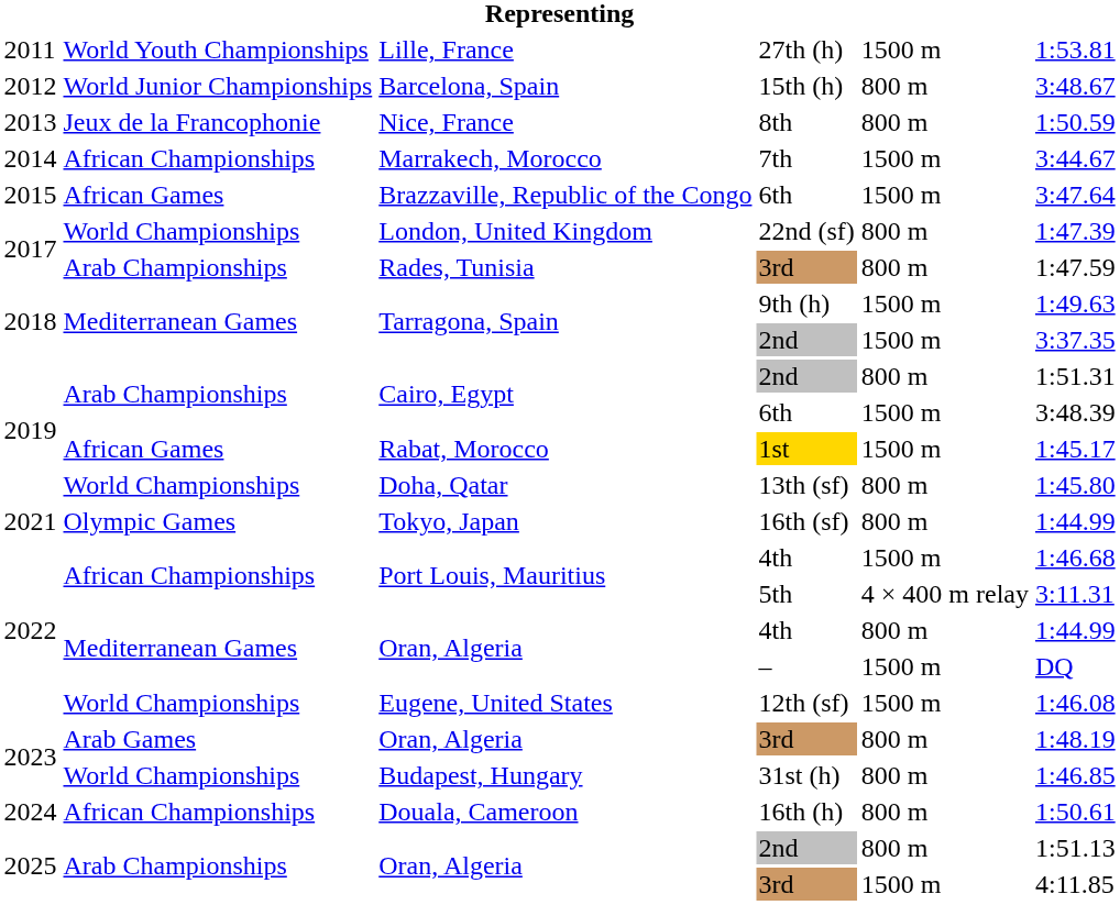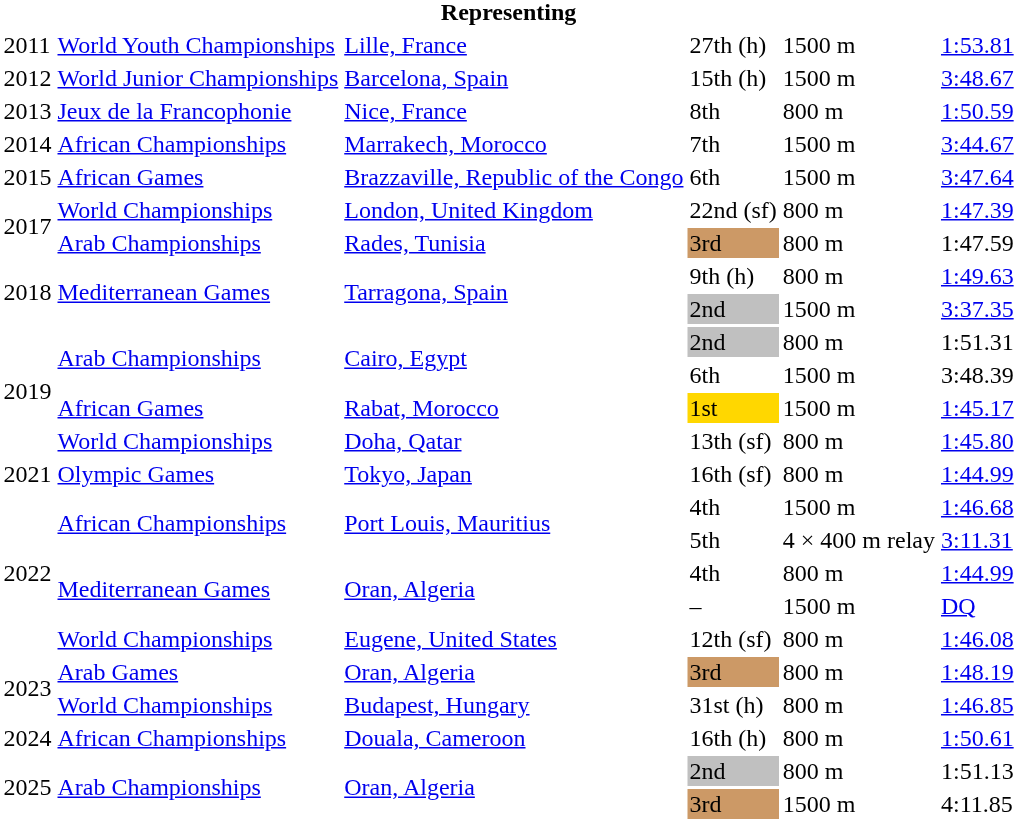15th (h) | column 5: 800 m -> 1500 m
9th (h) | column 5: 1500 m -> 800 m
12th (sf) | column 5: 1500 m -> 800 m
